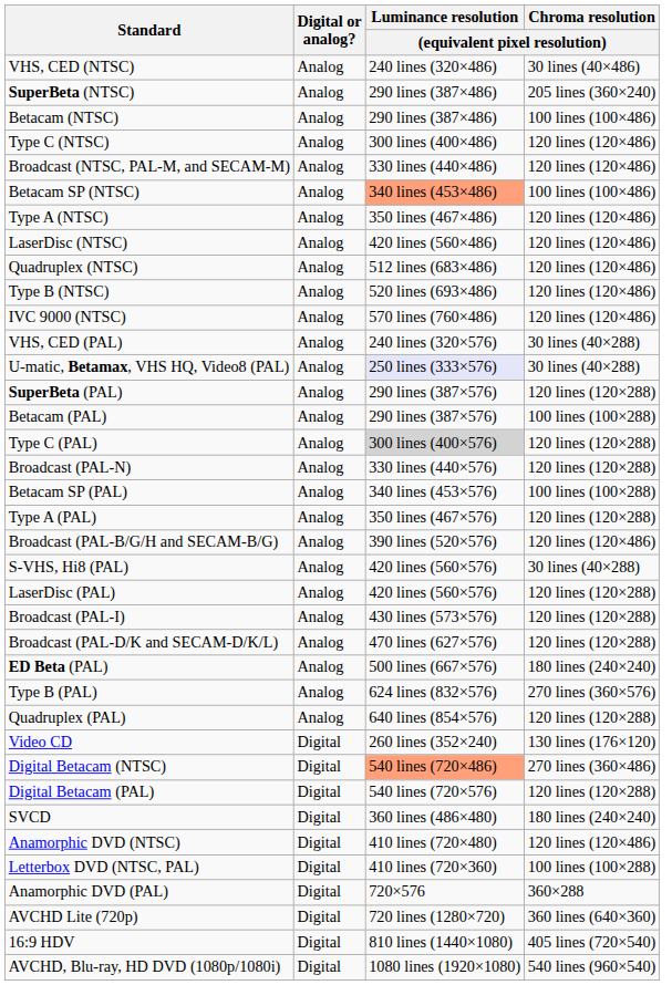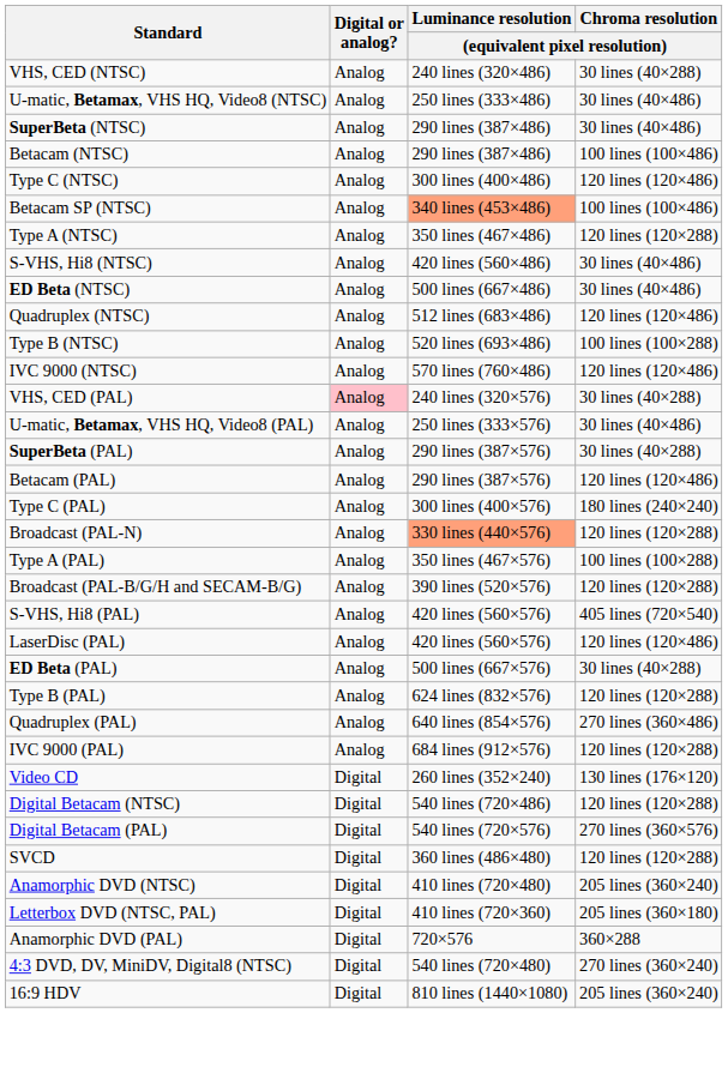VHS, CED (NTSC) | Chroma resolution / (equivalent pixel resolution): 30 lines (40×486) -> 30 lines (40×288)
+ row: U-matic, Betamax, VHS HQ, Video8 (NTSC) | Analog | 250 lines (333×486) | 30 lines (40×486)
SuperBeta (NTSC) | Chroma resolution / (equivalent pixel resolution): 205 lines (360×240) -> 30 lines (40×486)
- row: Broadcast (NTSC, PAL-M, and SECAM-M) | Analog | 330 lines (440×486) | 120 lines (120×486)
Type A (NTSC) | Chroma resolution / (equivalent pixel resolution): 120 lines (120×486) -> 120 lines (120×288)
+ row: S-VHS, Hi8 (NTSC) | Analog | 420 lines (560×486) | 30 lines (40×486)
- row: LaserDisc (NTSC) | Analog | 420 lines (560×486) | 120 lines (120×486)
+ row: ED Beta (NTSC) | Analog | 500 lines (667×486) | 30 lines (40×486)
Type B (NTSC) | Chroma resolution / (equivalent pixel resolution): 120 lines (120×486) -> 100 lines (100×288)
VHS, CED (PAL) | Digital or analog?: no background -> pink background
U-matic, Betamax, VHS HQ, Video8 (PAL) | Luminance resolution / (equivalent pixel resolution): lavender background -> no background
U-matic, Betamax, VHS HQ, Video8 (PAL) | Chroma resolution / (equivalent pixel resolution): 30 lines (40×288) -> 30 lines (40×486)
SuperBeta (PAL) | Chroma resolution / (equivalent pixel resolution): 120 lines (120×288) -> 30 lines (40×288)
Betacam (PAL) | Chroma resolution / (equivalent pixel resolution): 100 lines (100×288) -> 120 lines (120×486)
Type C (PAL) | Luminance resolution / (equivalent pixel resolution): lightgrey background -> no background
Type C (PAL) | Chroma resolution / (equivalent pixel resolution): 120 lines (120×288) -> 180 lines (240×240)
Broadcast (PAL-N) | Luminance resolution / (equivalent pixel resolution): no background -> lightsalmon background
- row: Betacam SP (PAL) | Analog | 340 lines (453×576) | 100 lines (100×288)
Type A (PAL) | Chroma resolution / (equivalent pixel resolution): 120 lines (120×288) -> 100 lines (100×288)
Broadcast (PAL-B/G/H and SECAM-B/G) | Chroma resolution / (equivalent pixel resolution): 120 lines (120×486) -> 120 lines (120×288)
S-VHS, Hi8 (PAL) | Chroma resolution / (equivalent pixel resolution): 30 lines (40×288) -> 405 lines (720×540)
LaserDisc (PAL) | Chroma resolution / (equivalent pixel resolution): 120 lines (120×288) -> 120 lines (120×486)
- row: Broadcast (PAL-I) | Analog | 430 lines (573×576) | 120 lines (120×288)
- row: Broadcast (PAL-D/K and SECAM-D/K/L) | Analog | 470 lines (627×576) | 120 lines (120×288)
ED Beta (PAL) | Chroma resolution / (equivalent pixel resolution): 180 lines (240×240) -> 30 lines (40×288)
Type B (PAL) | Chroma resolution / (equivalent pixel resolution): 270 lines (360×576) -> 120 lines (120×288)
Quadruplex (PAL) | Chroma resolution / (equivalent pixel resolution): 120 lines (120×288) -> 270 lines (360×486)
+ row: IVC 9000 (PAL) | Analog | 684 lines (912×576) | 120 lines (120×288)
Digital Betacam (NTSC) | Luminance resolution / (equivalent pixel resolution): lightsalmon background -> no background
Digital Betacam (NTSC) | Chroma resolution / (equivalent pixel resolution): 270 lines (360×486) -> 120 lines (120×288)
Digital Betacam (PAL) | Chroma resolution / (equivalent pixel resolution): 120 lines (120×288) -> 270 lines (360×576)
SVCD | Chroma resolution / (equivalent pixel resolution): 180 lines (240×240) -> 120 lines (120×288)
Anamorphic DVD (NTSC) | Chroma resolution / (equivalent pixel resolution): 120 lines (120×486) -> 205 lines (360×240)
Letterbox DVD (NTSC, PAL) | Chroma resolution / (equivalent pixel resolution): 100 lines (100×288) -> 205 lines (360×180)
+ row: 4:3 DVD, DV, MiniDV, Digital8 (NTSC) | Digital | 540 lines (720×480) | 270 lines (360×240)
- row: AVCHD Lite (720p) | Digital | 720 lines (1280×720) | 360 lines (640×360)
16:9 HDV | Chroma resolution / (equivalent pixel resolution): 405 lines (720×540) -> 205 lines (360×240)
- row: AVCHD, Blu-ray, HD DVD (1080p/1080i) | Digital | 1080 lines (1920×1080) | 540 lines (960×540)
